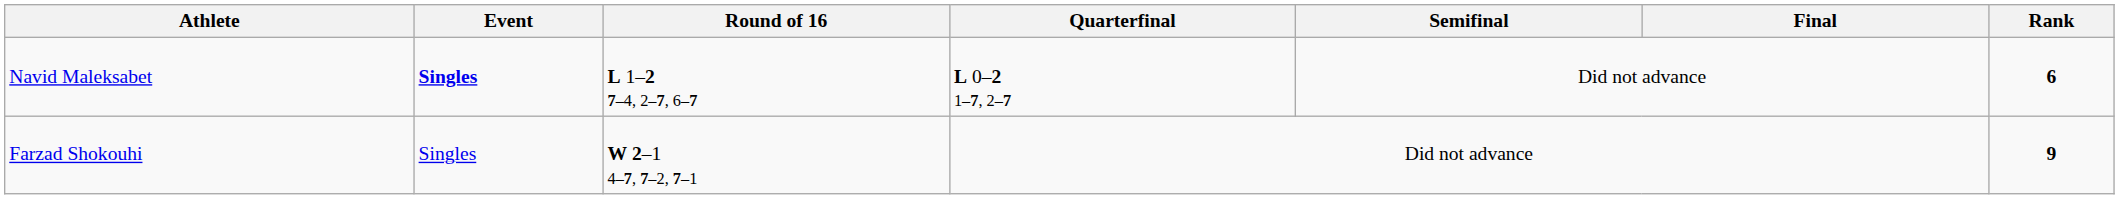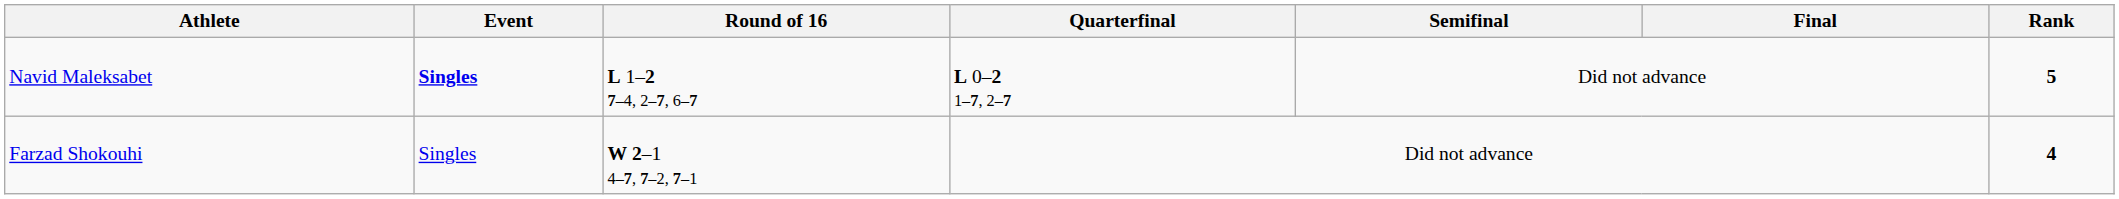Navid Maleksabet | Rank: 6 -> 5
Farzad Shokouhi | Rank: 9 -> 4
